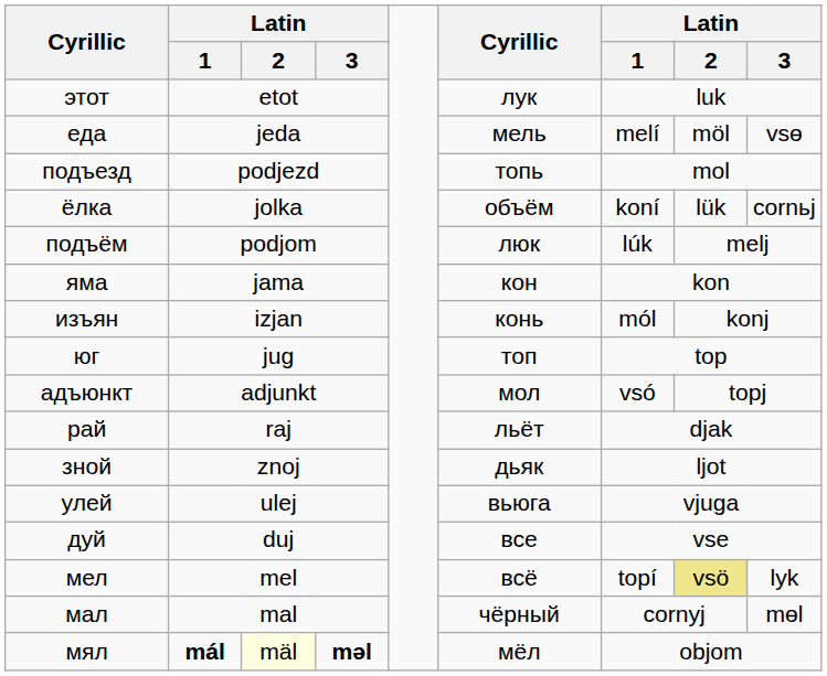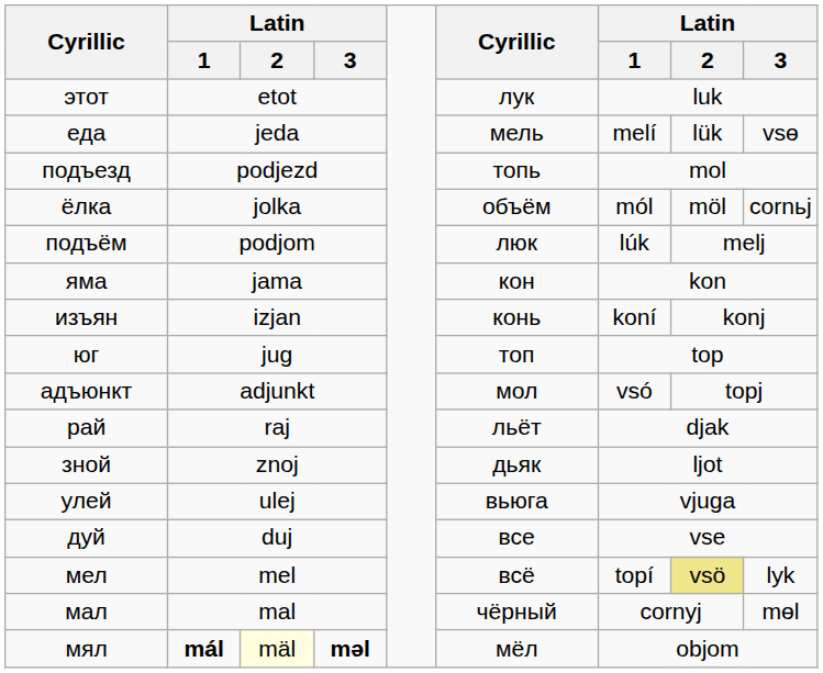еда | column 8: möl -> lük
ёлка | column 7: koní -> mól
ёлка | column 8: lük -> möl
изъян | column 7: mól -> koní
